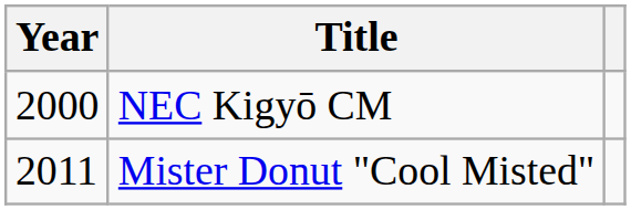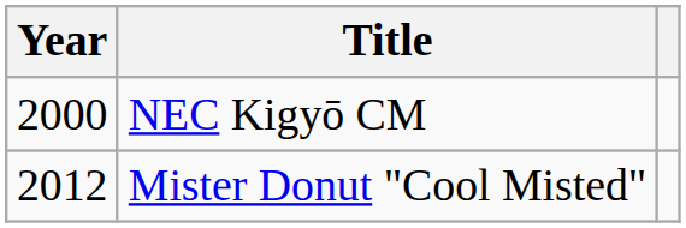Mister Donut "Cool Misted" | Year: 2011 -> 2012
